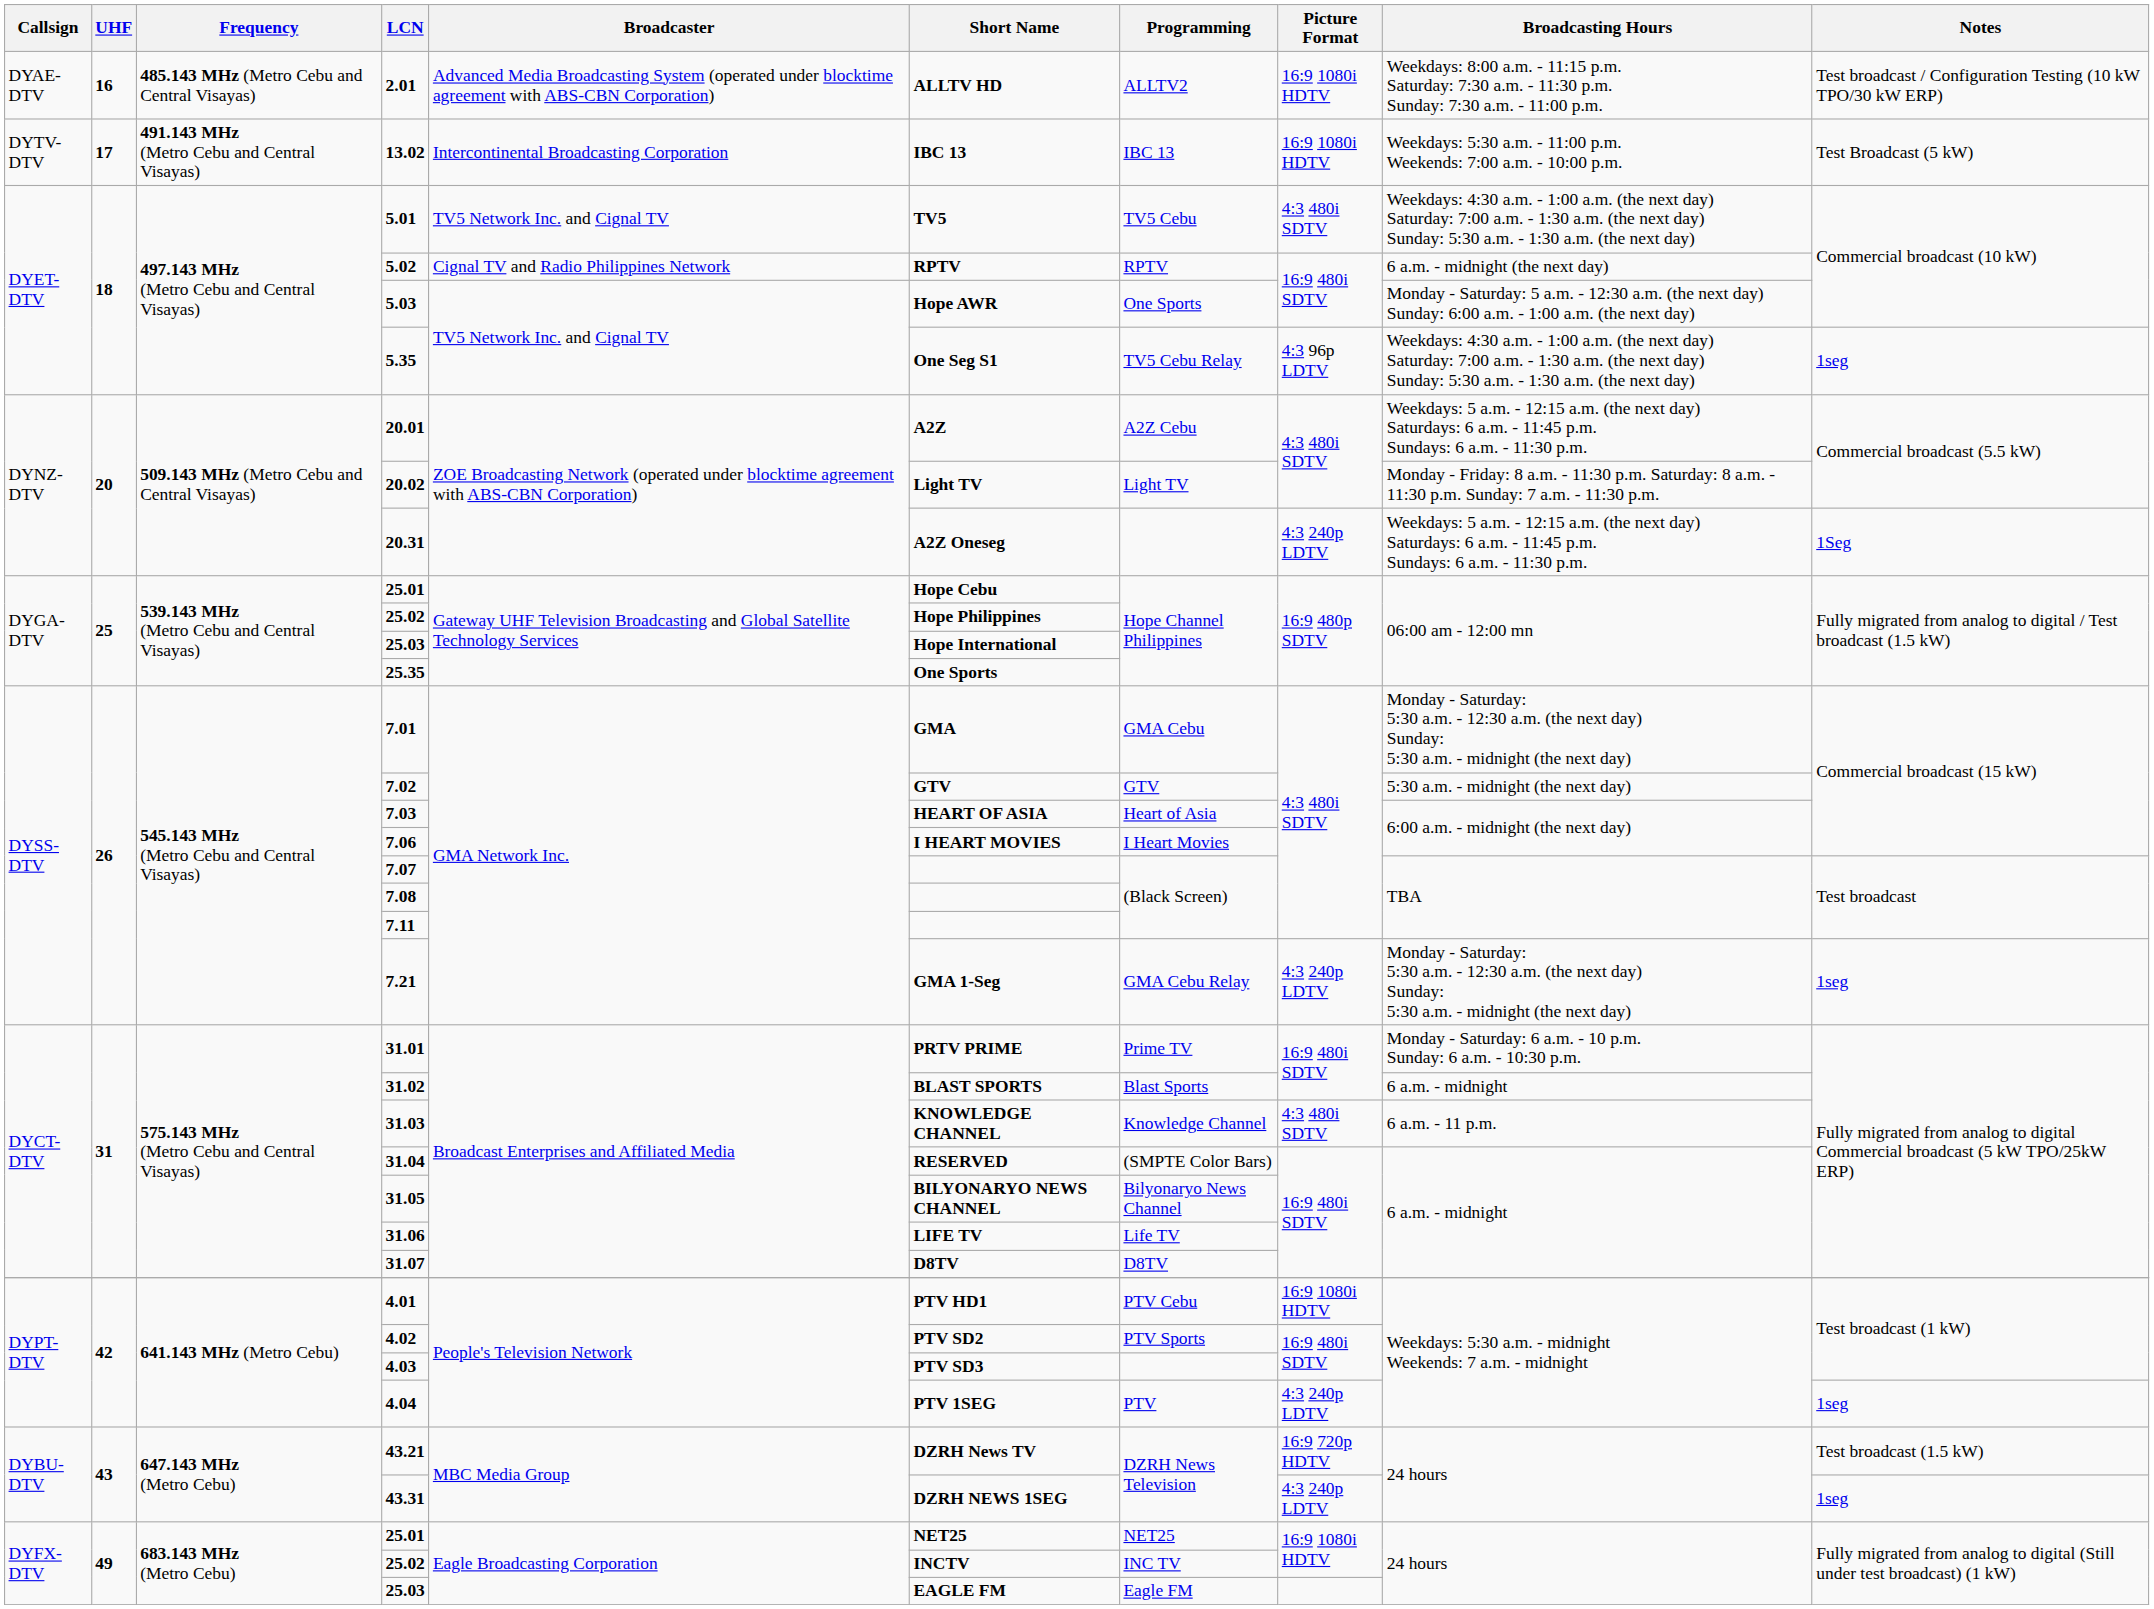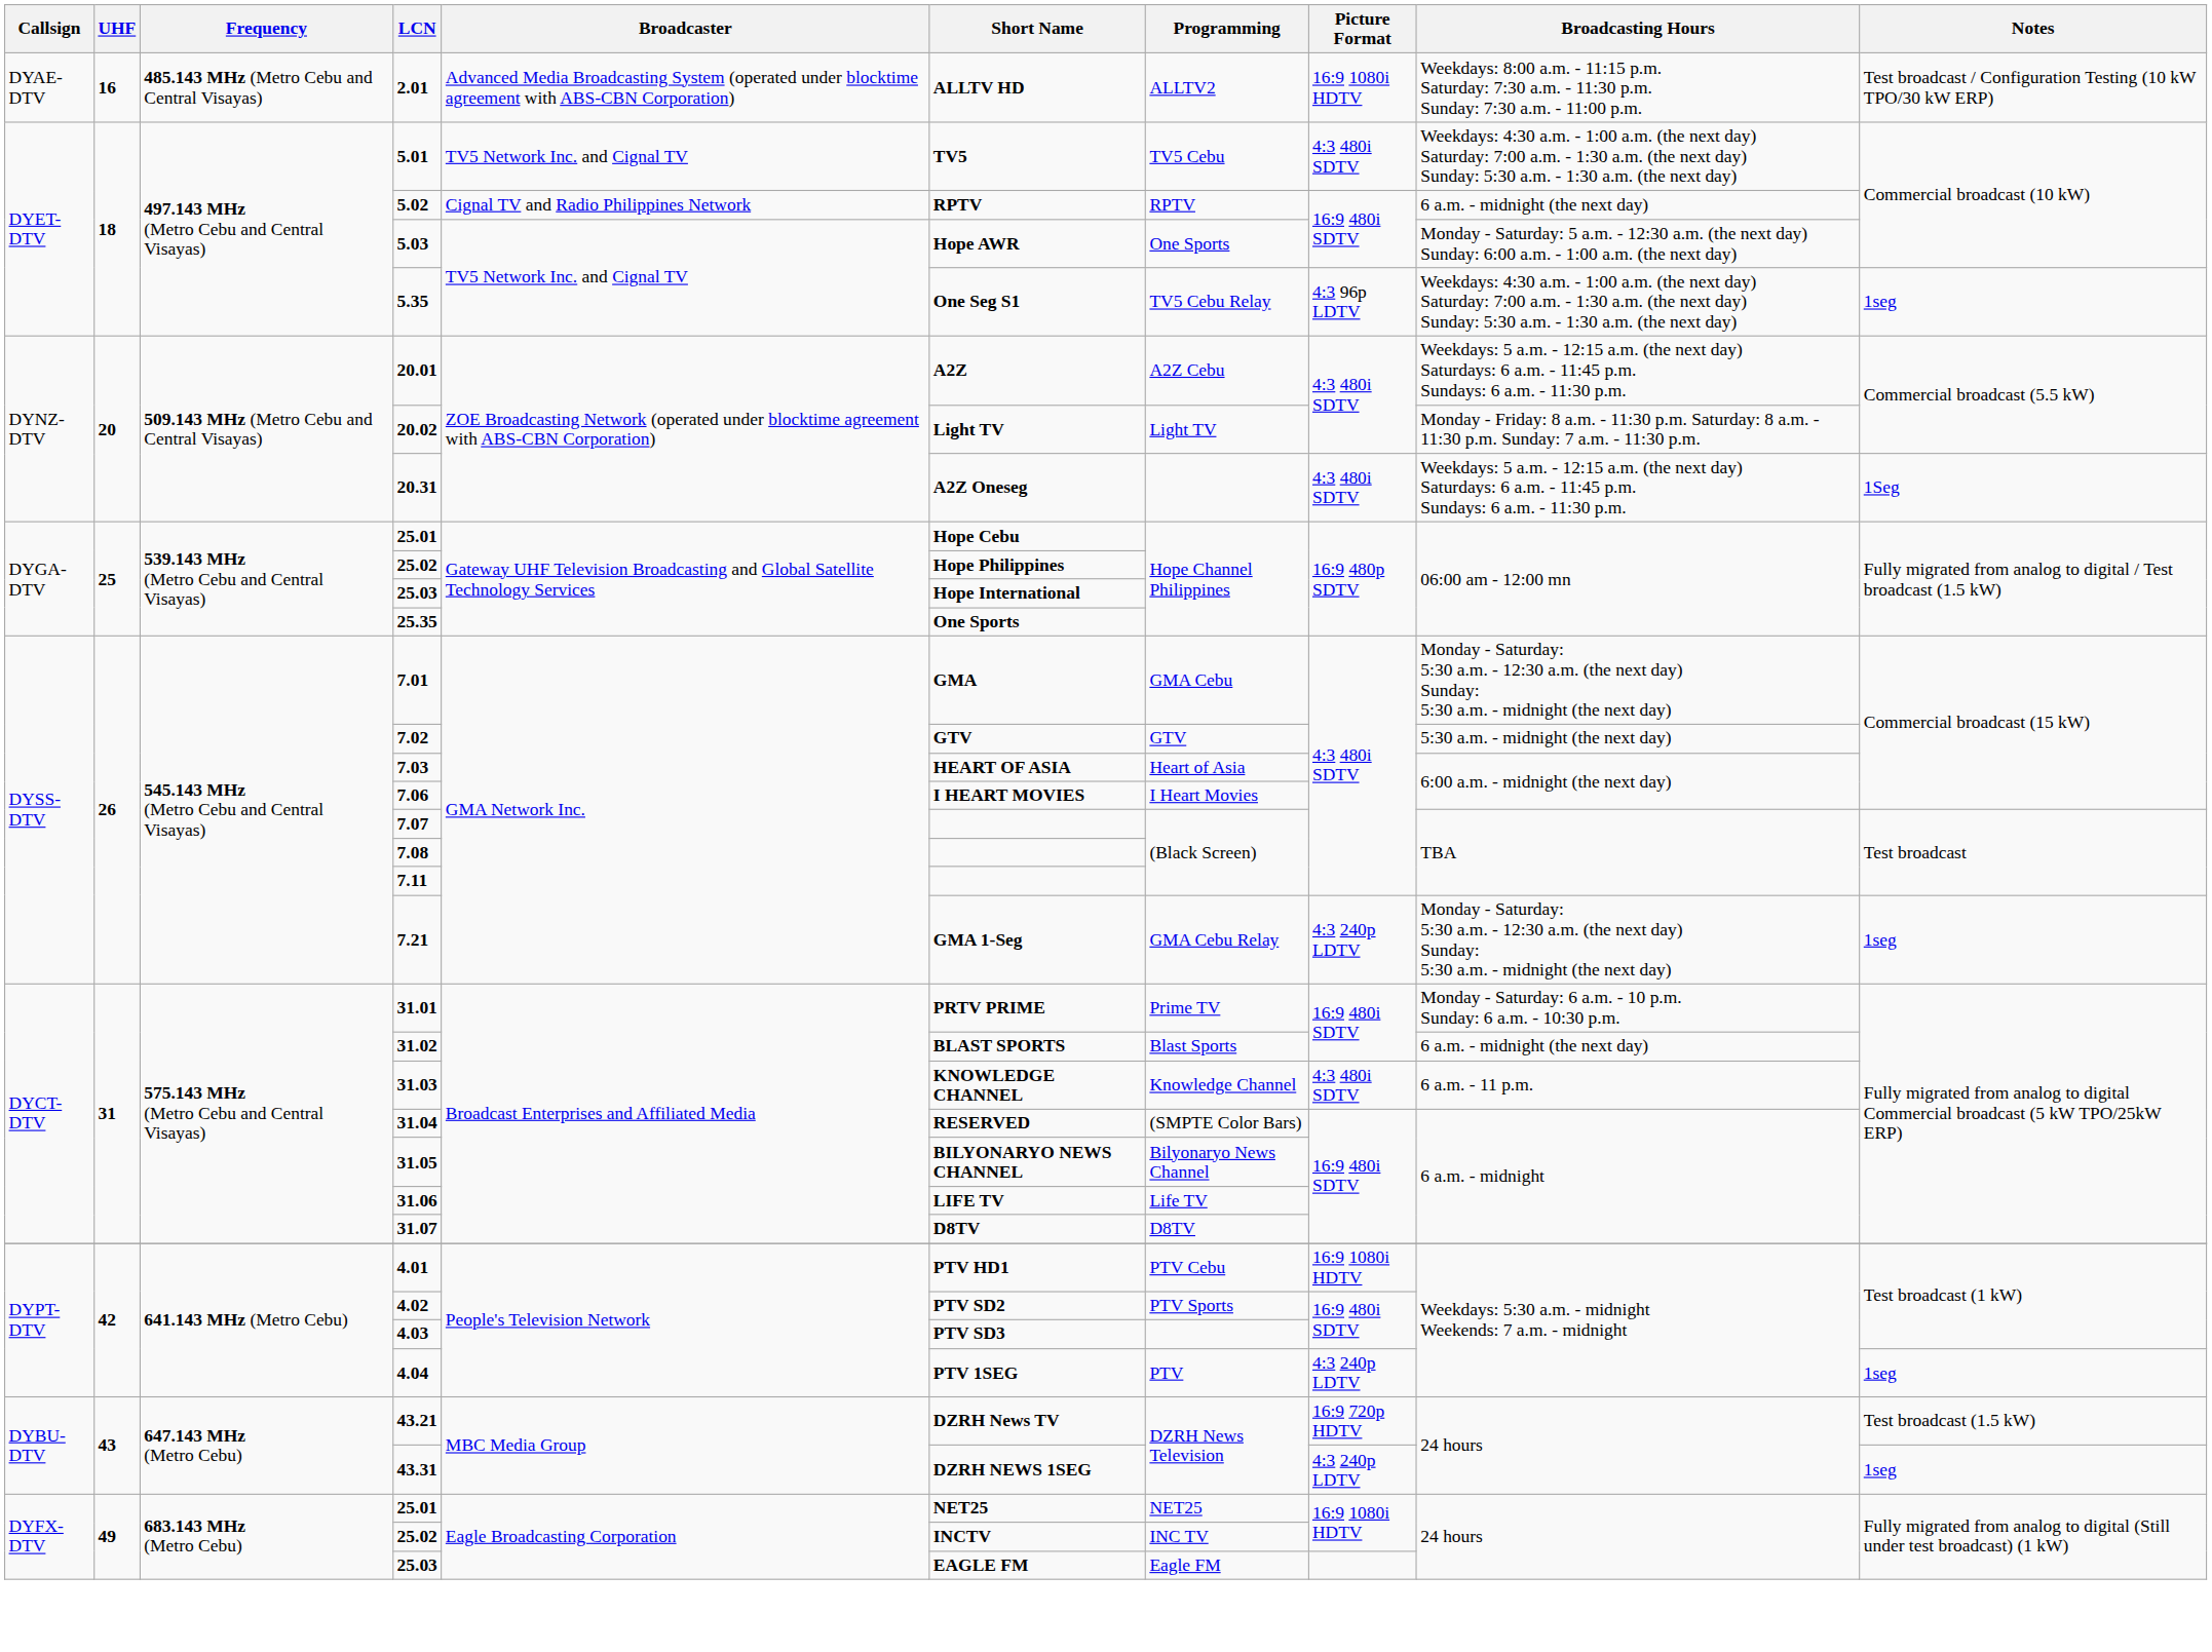- row: DYTV-DTV | 17 | 491.143 MHz (Metro Cebu and Central Visayas) | 13.02 | Intercontinental Broadcasting Corporation | IBC 13 | IBC 13 | 16:9 1080i HDTV | Weekdays: 5:30 a.m. - 11:00 p.m. Weekends: 7:00 a.m. - 10:00 p.m. | Test Broadcast (5 kW)
20.31 | Picture Format: 4:3 240p LDTV -> 4:3 480i SDTV
31.02 | Broadcasting Hours: 6 a.m. - midnight -> 6 a.m. - midnight (the next day)
